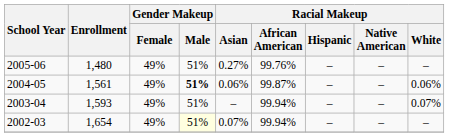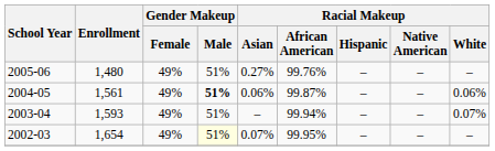2002-03 | Racial Makeup / African American: 99.94% -> 99.95%
